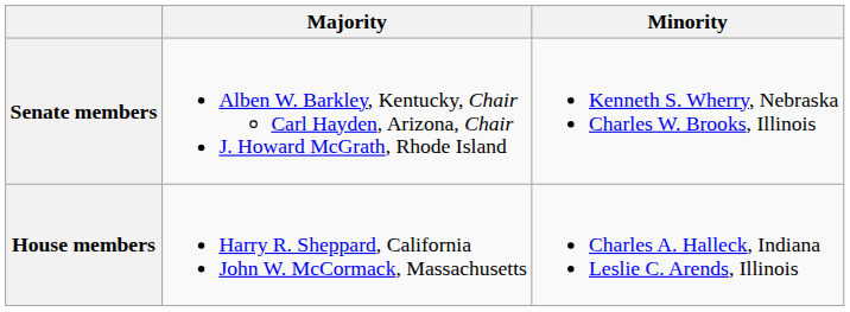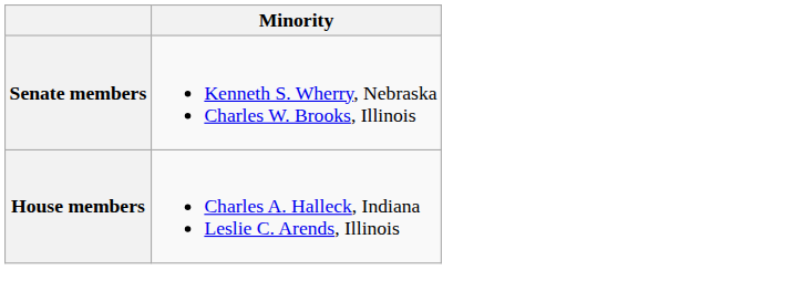- column: Majority | Alben W. Barkley, Kentucky, Chair Carl Hayden, Arizona, Chair J. Howard McGrath, Rhode Island | Harry R. Sheppard, California John W. McCormack, Massachusetts
